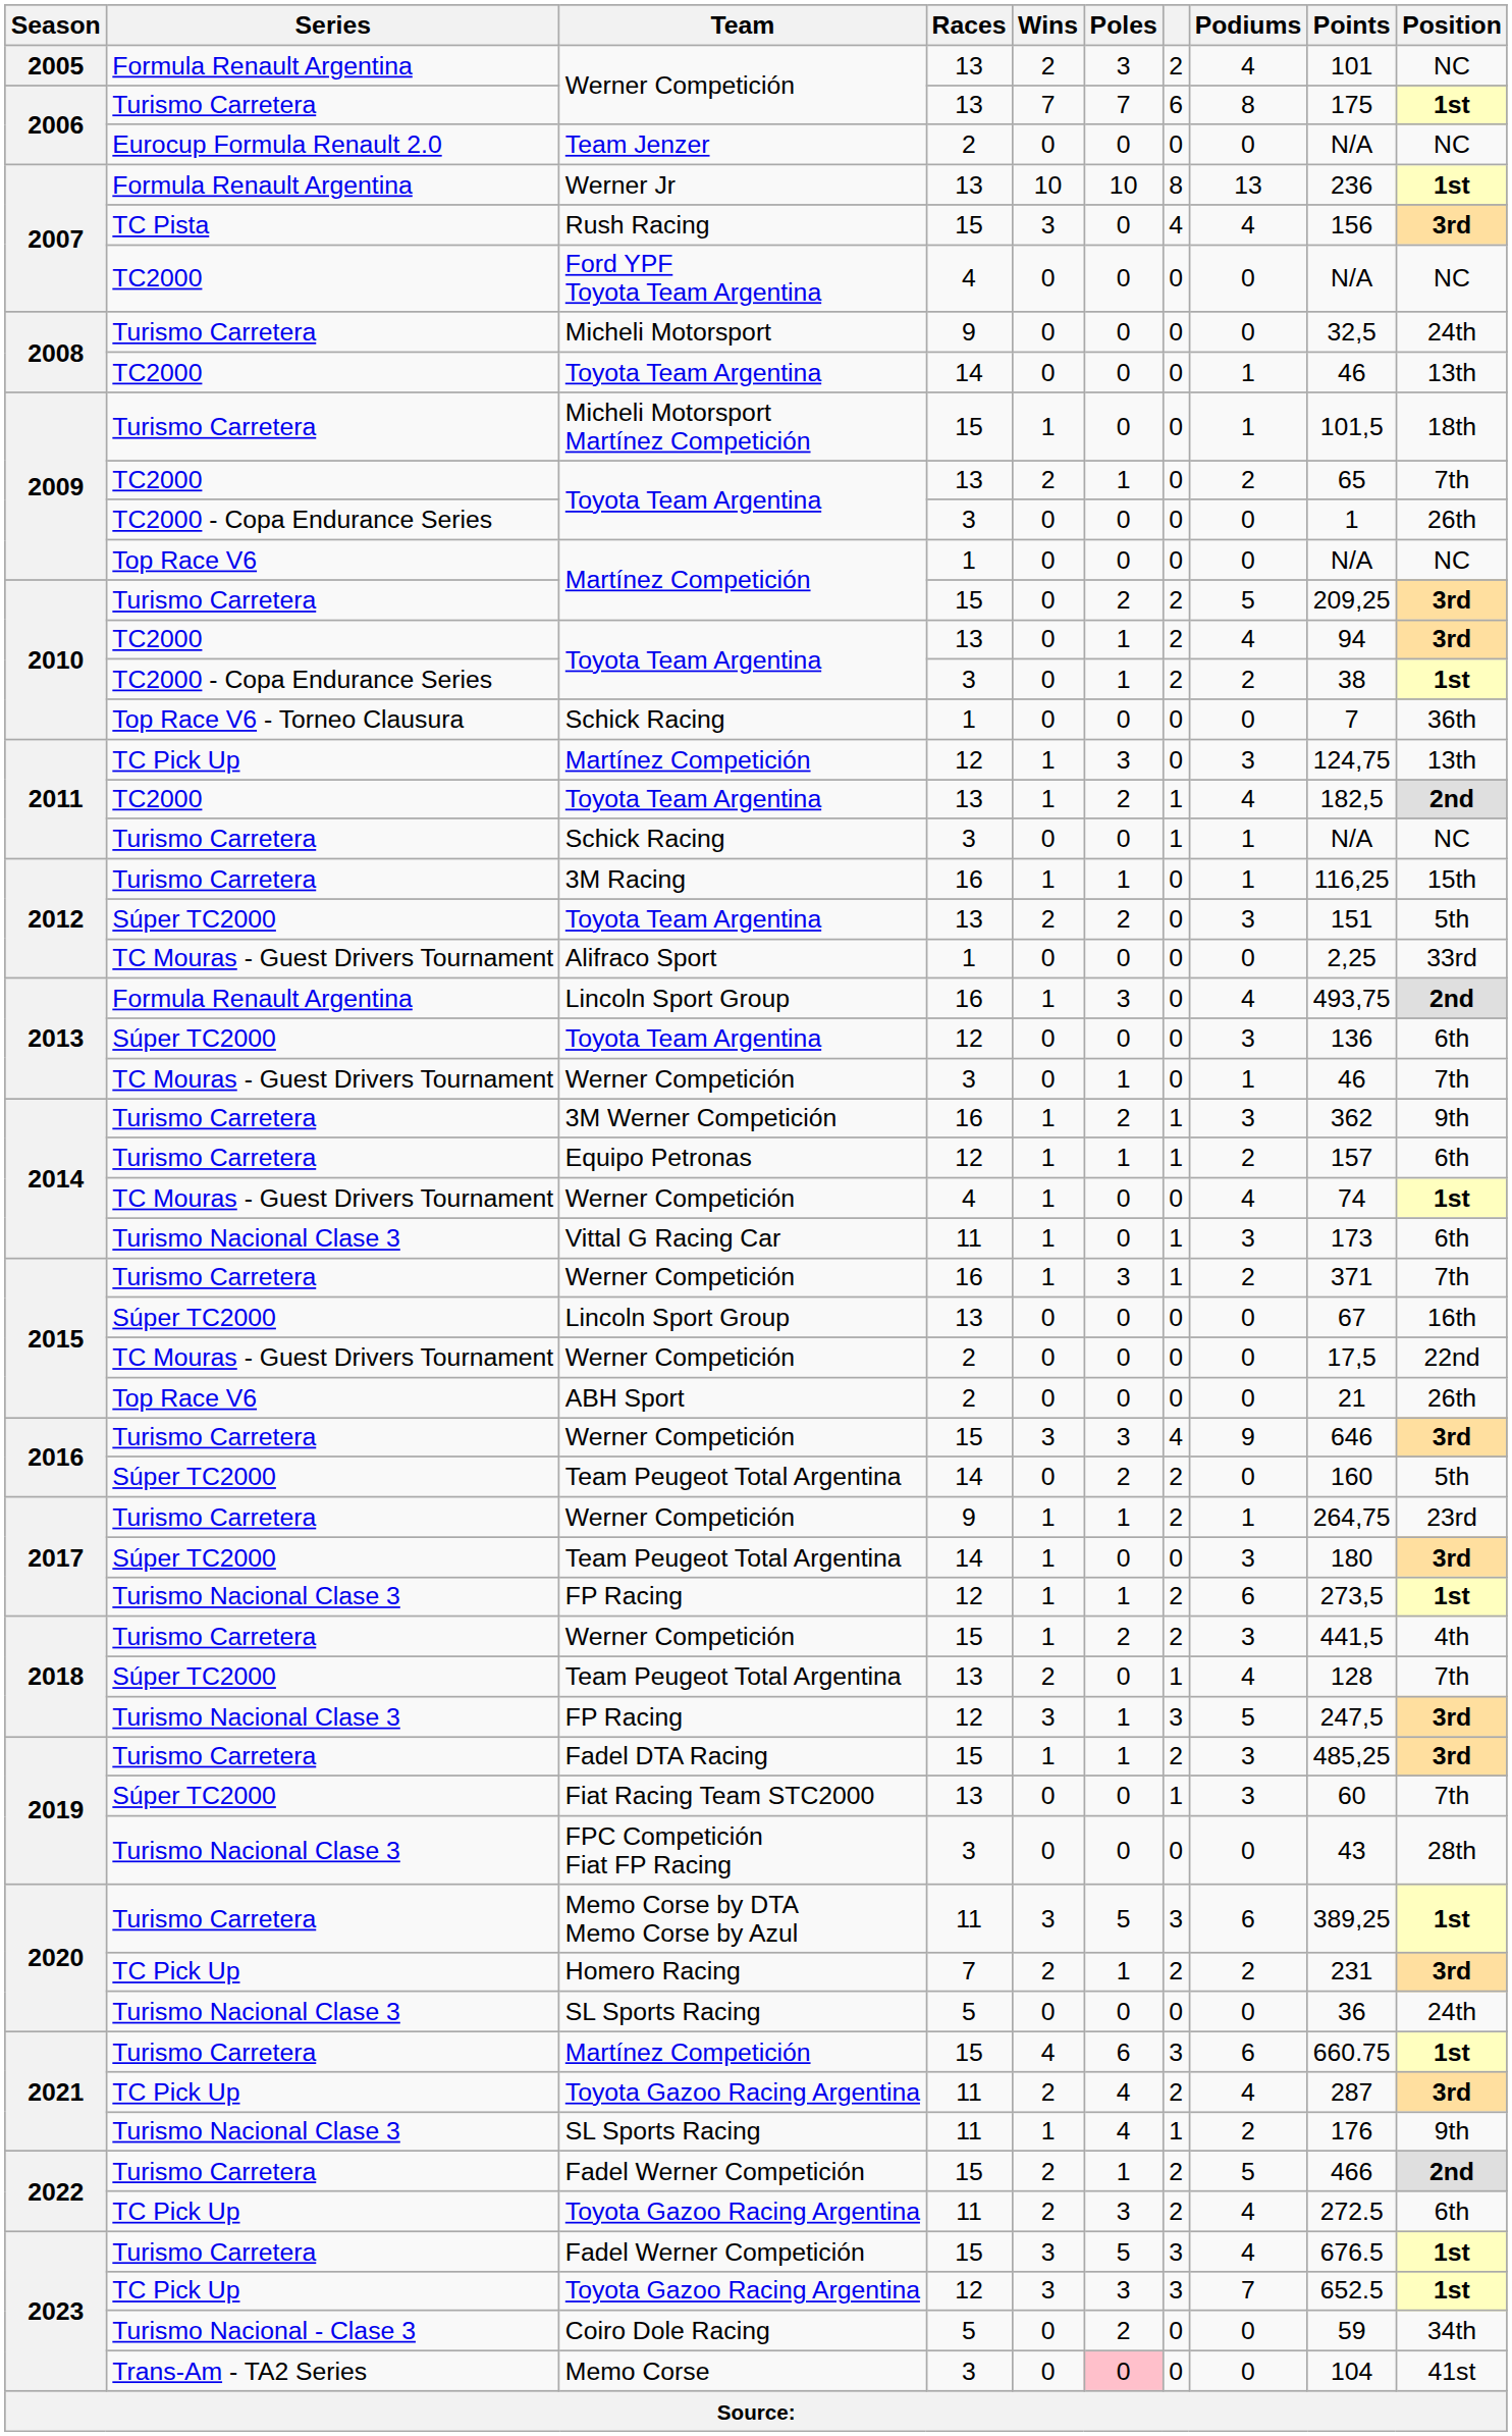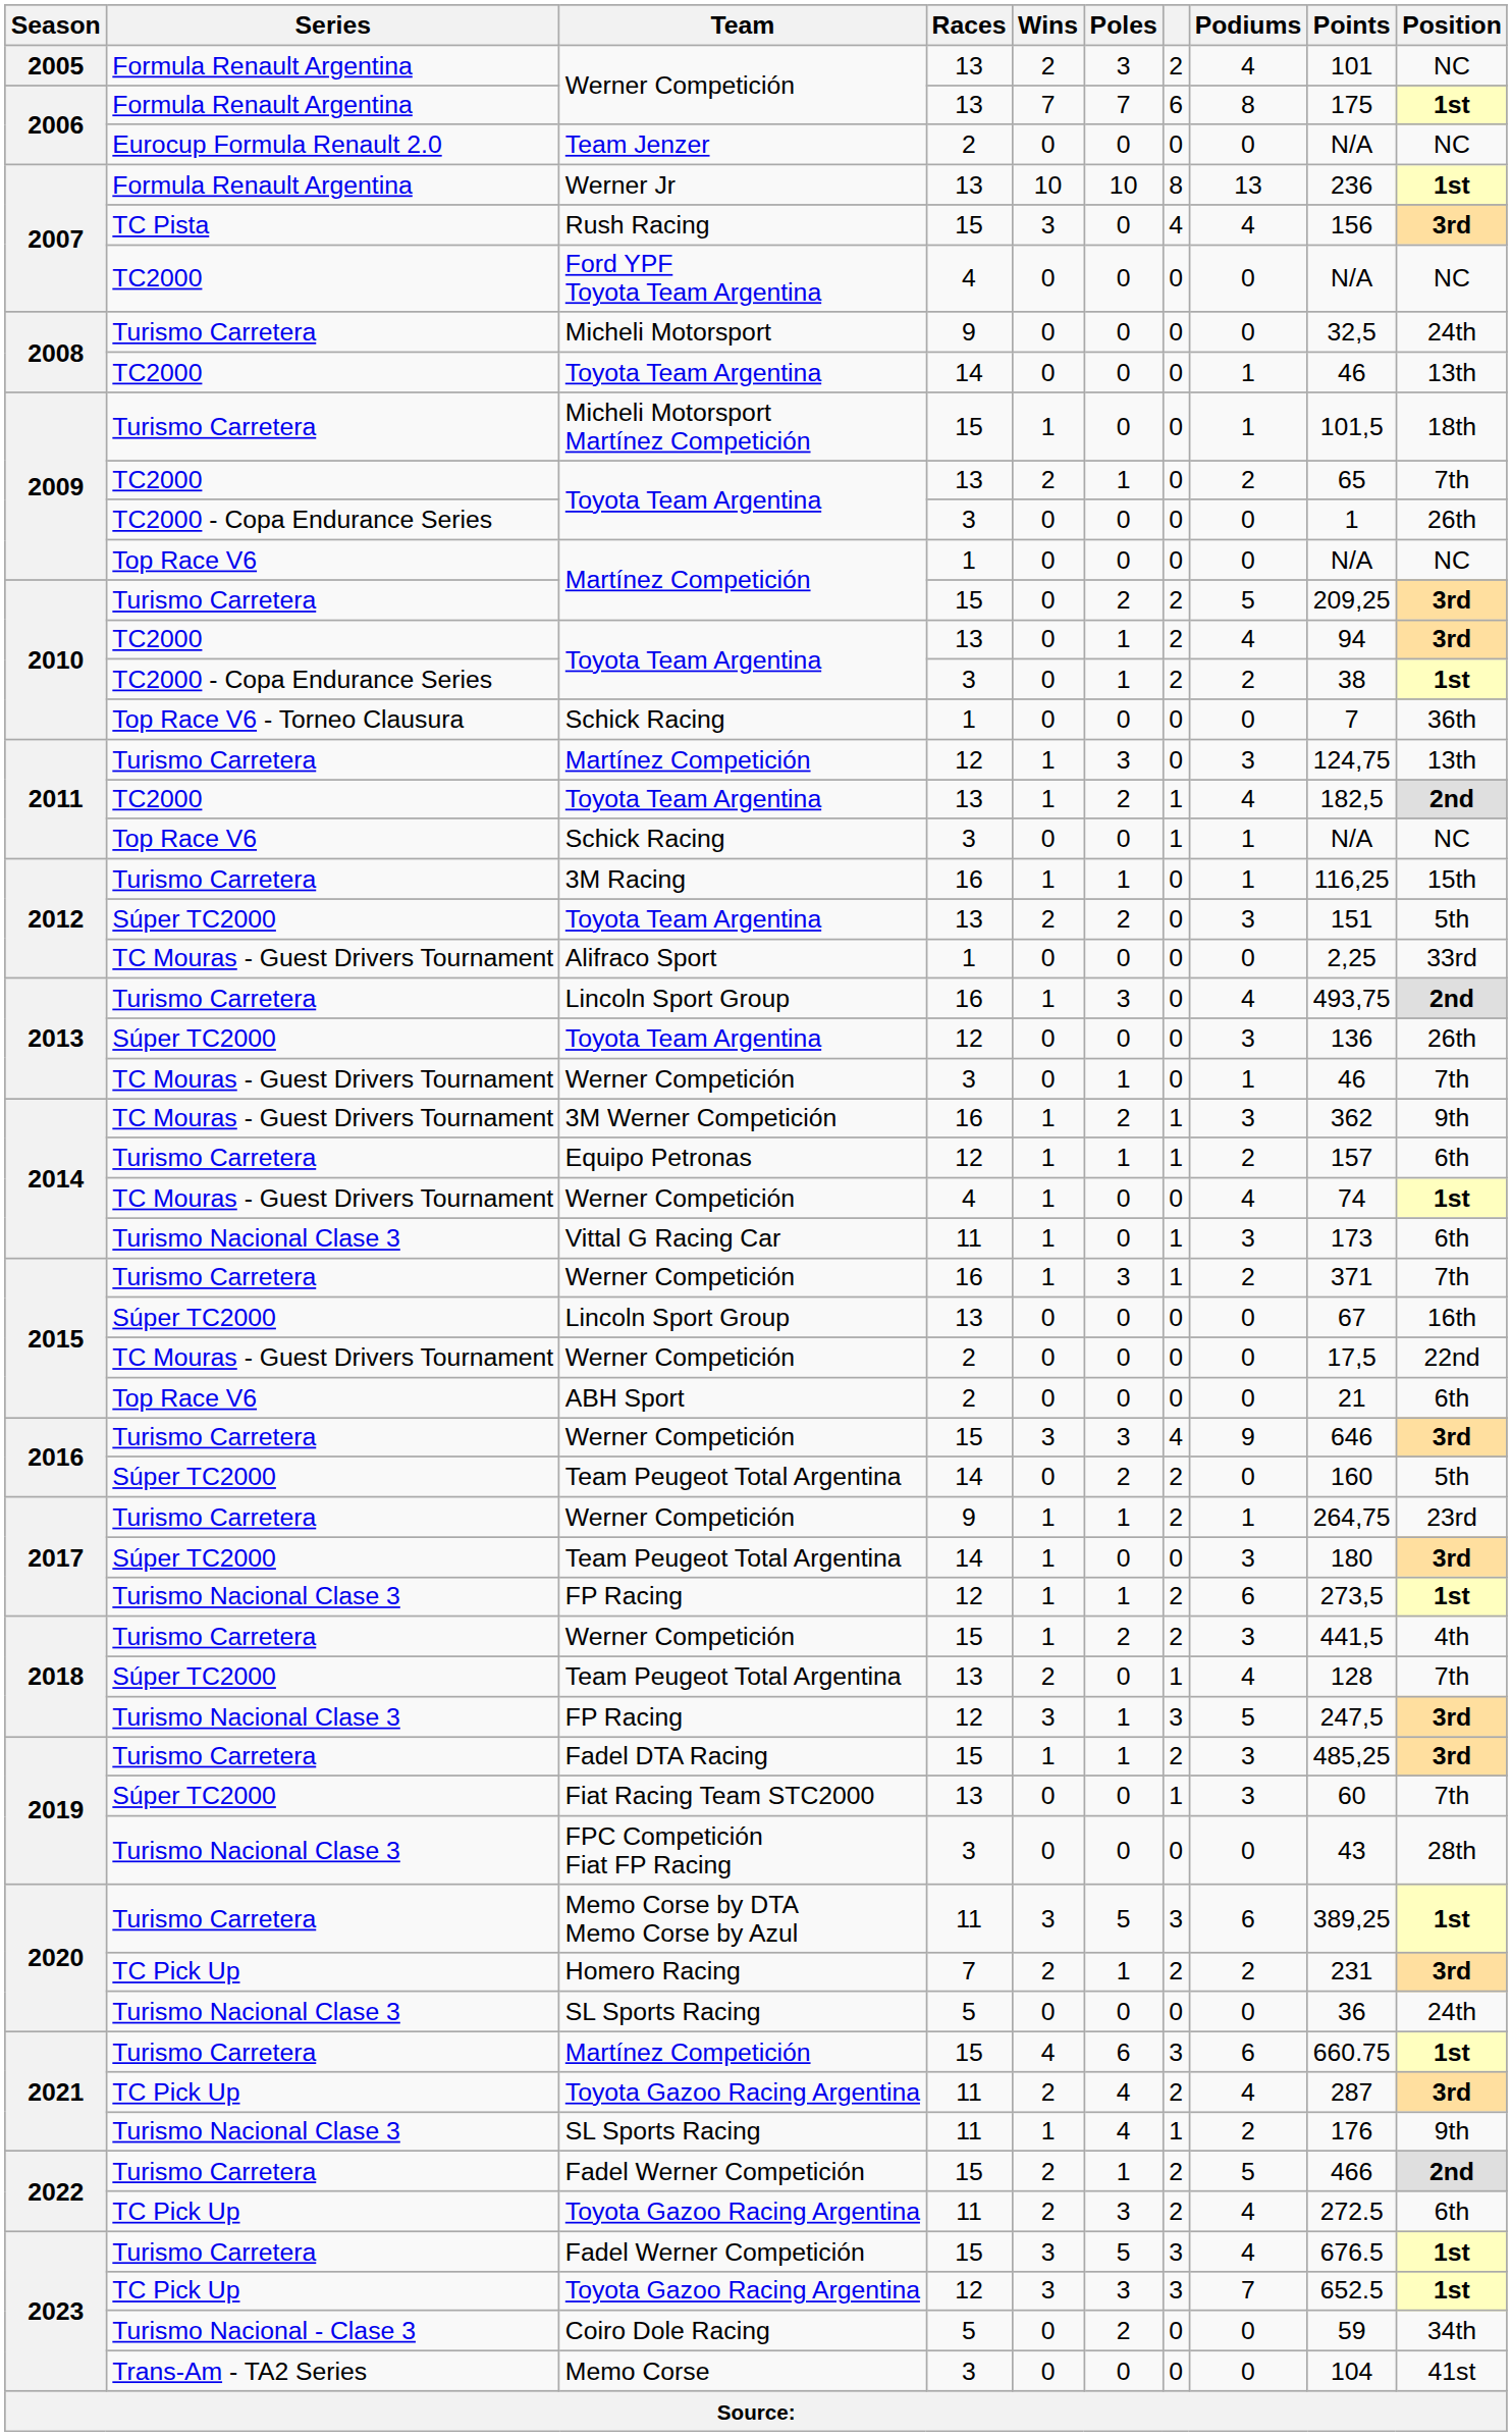2006 / Werner Competición | Series: Turismo Carretera -> Formula Renault Argentina
2011 / Martínez Competición | Series: TC Pick Up -> Turismo Carretera
2011 / Schick Racing | Series: Turismo Carretera -> Top Race V6
2013 / Lincoln Sport Group | Series: Formula Renault Argentina -> Turismo Carretera
2013 / Toyota Team Argentina | Position: 6th -> 26th
3M Werner Competición | Series: Turismo Carretera -> TC Mouras - Guest Drivers Tournament
ABH Sport | Position: 26th -> 6th
Memo Corse | Poles: pink background -> no background
